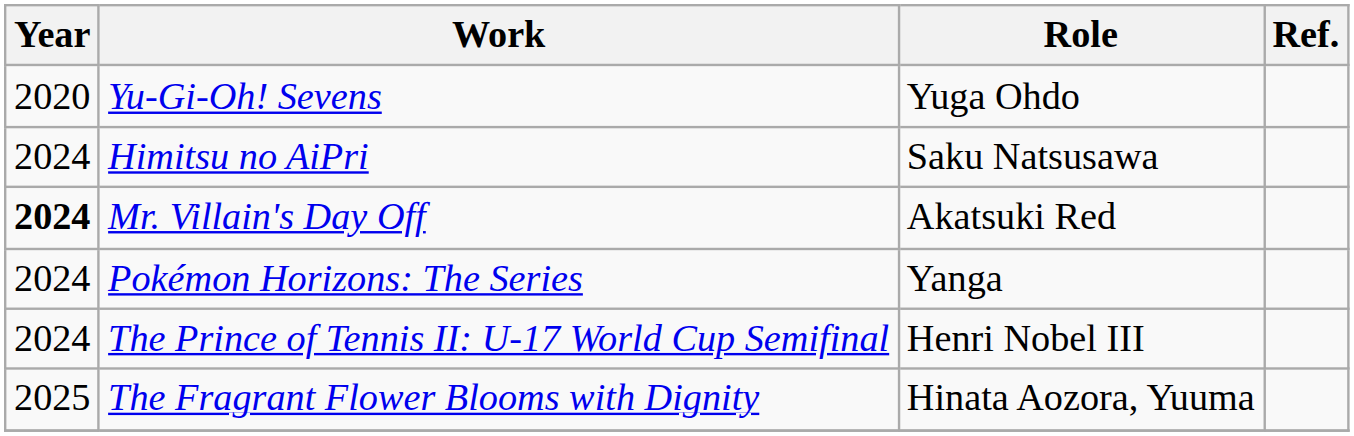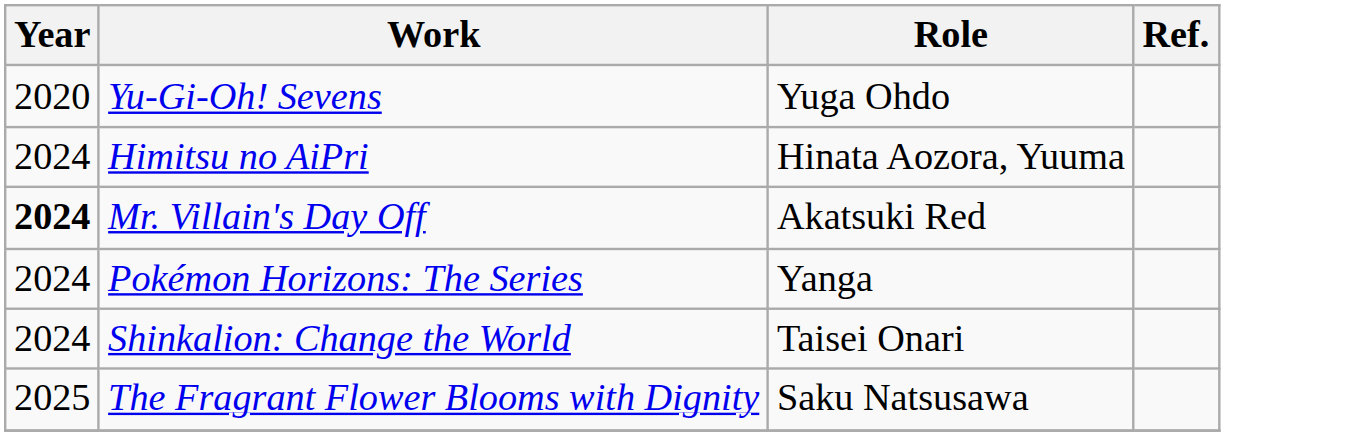Himitsu no AiPri | Role: Saku Natsusawa -> Hinata Aozora, Yuuma
+ row: 2024 | Shinkalion: Change the World | Taisei Onari
- row: 2024 | The Prince of Tennis II: U-17 World Cup Semifinal | Henri Nobel III
The Fragrant Flower Blooms with Dignity | Role: Hinata Aozora, Yuuma -> Saku Natsusawa
